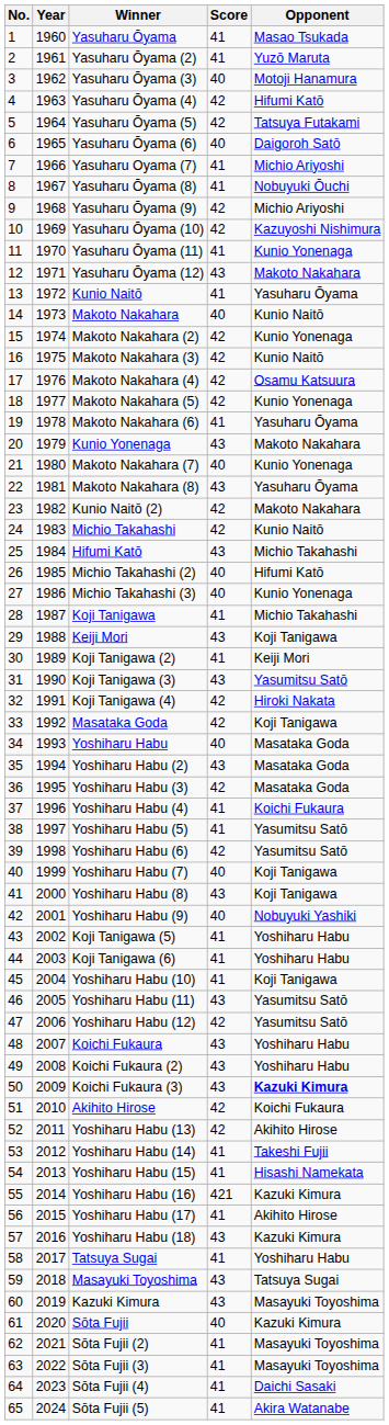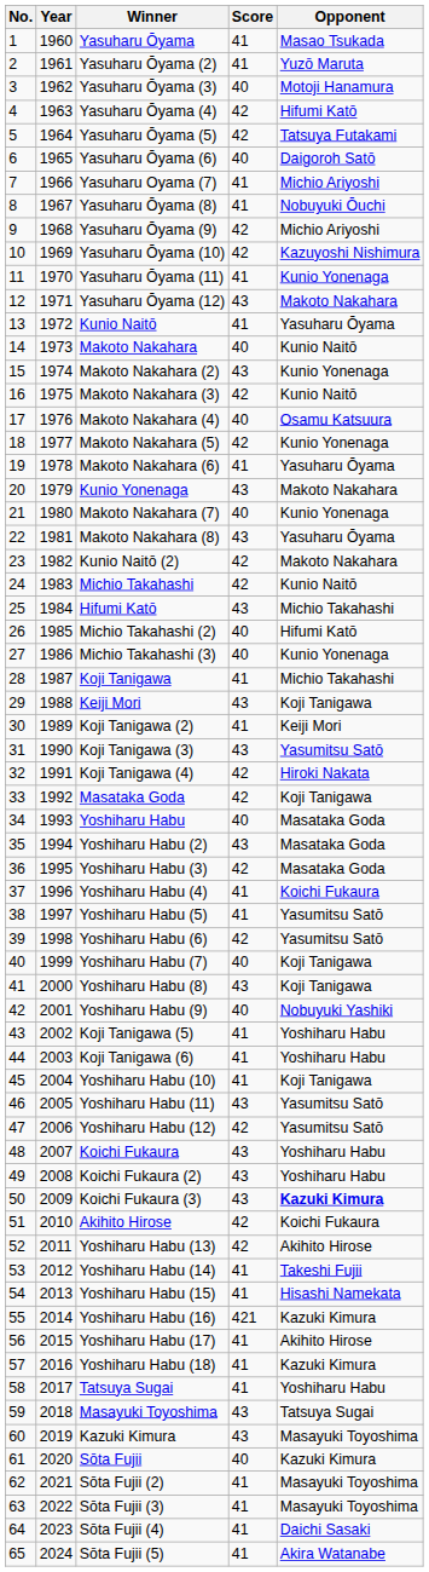Makoto Nakahara (2) | Score: 42 -> 43
Makoto Nakahara (4) | Score: 42 -> 40
Yoshiharu Habu (18) | Score: 43 -> 41
